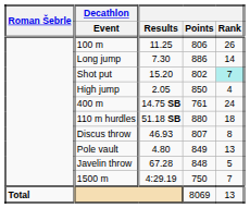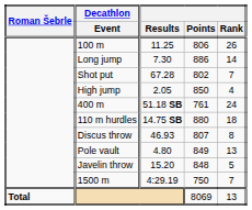Shot put | Results: 15.20 -> 67.28
Shot put | Rank: paleturquoise background -> no background
400 m | Results: 14.75 SB -> 51.18 SB
110 m hurdles | Results: 51.18 SB -> 14.75 SB
Javelin throw | Results: 67.28 -> 15.20
